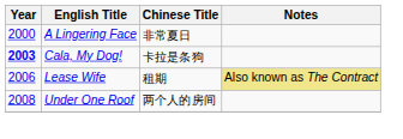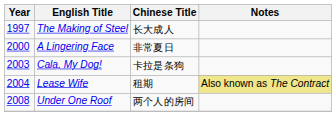+ row: 1997 | The Making of Steel | 长大成人
Cala, My Dog! | Year: bold -> normal
Lease Wife | Year: 2006 -> 2004
